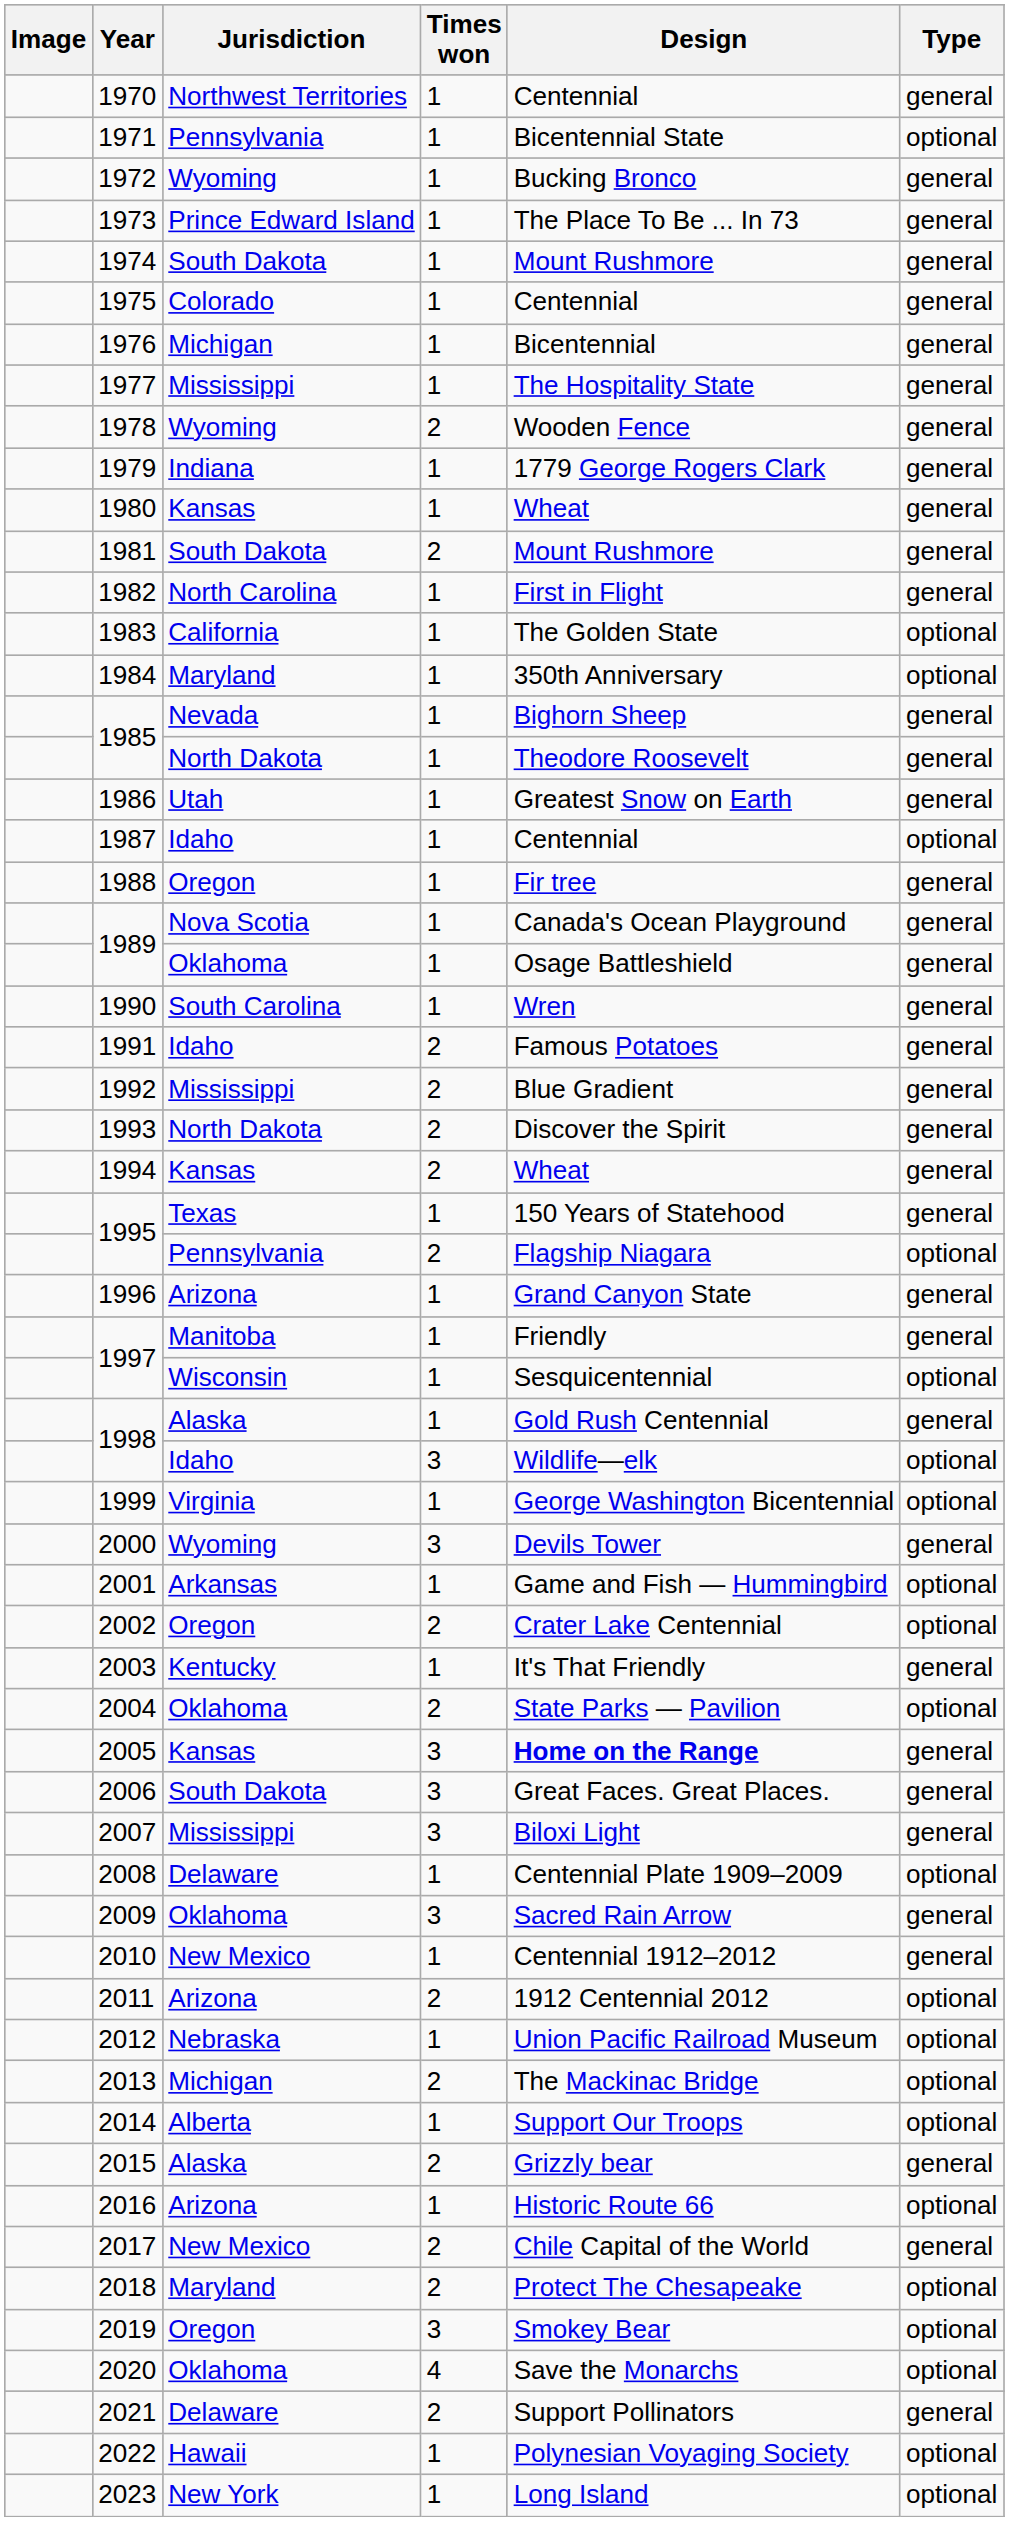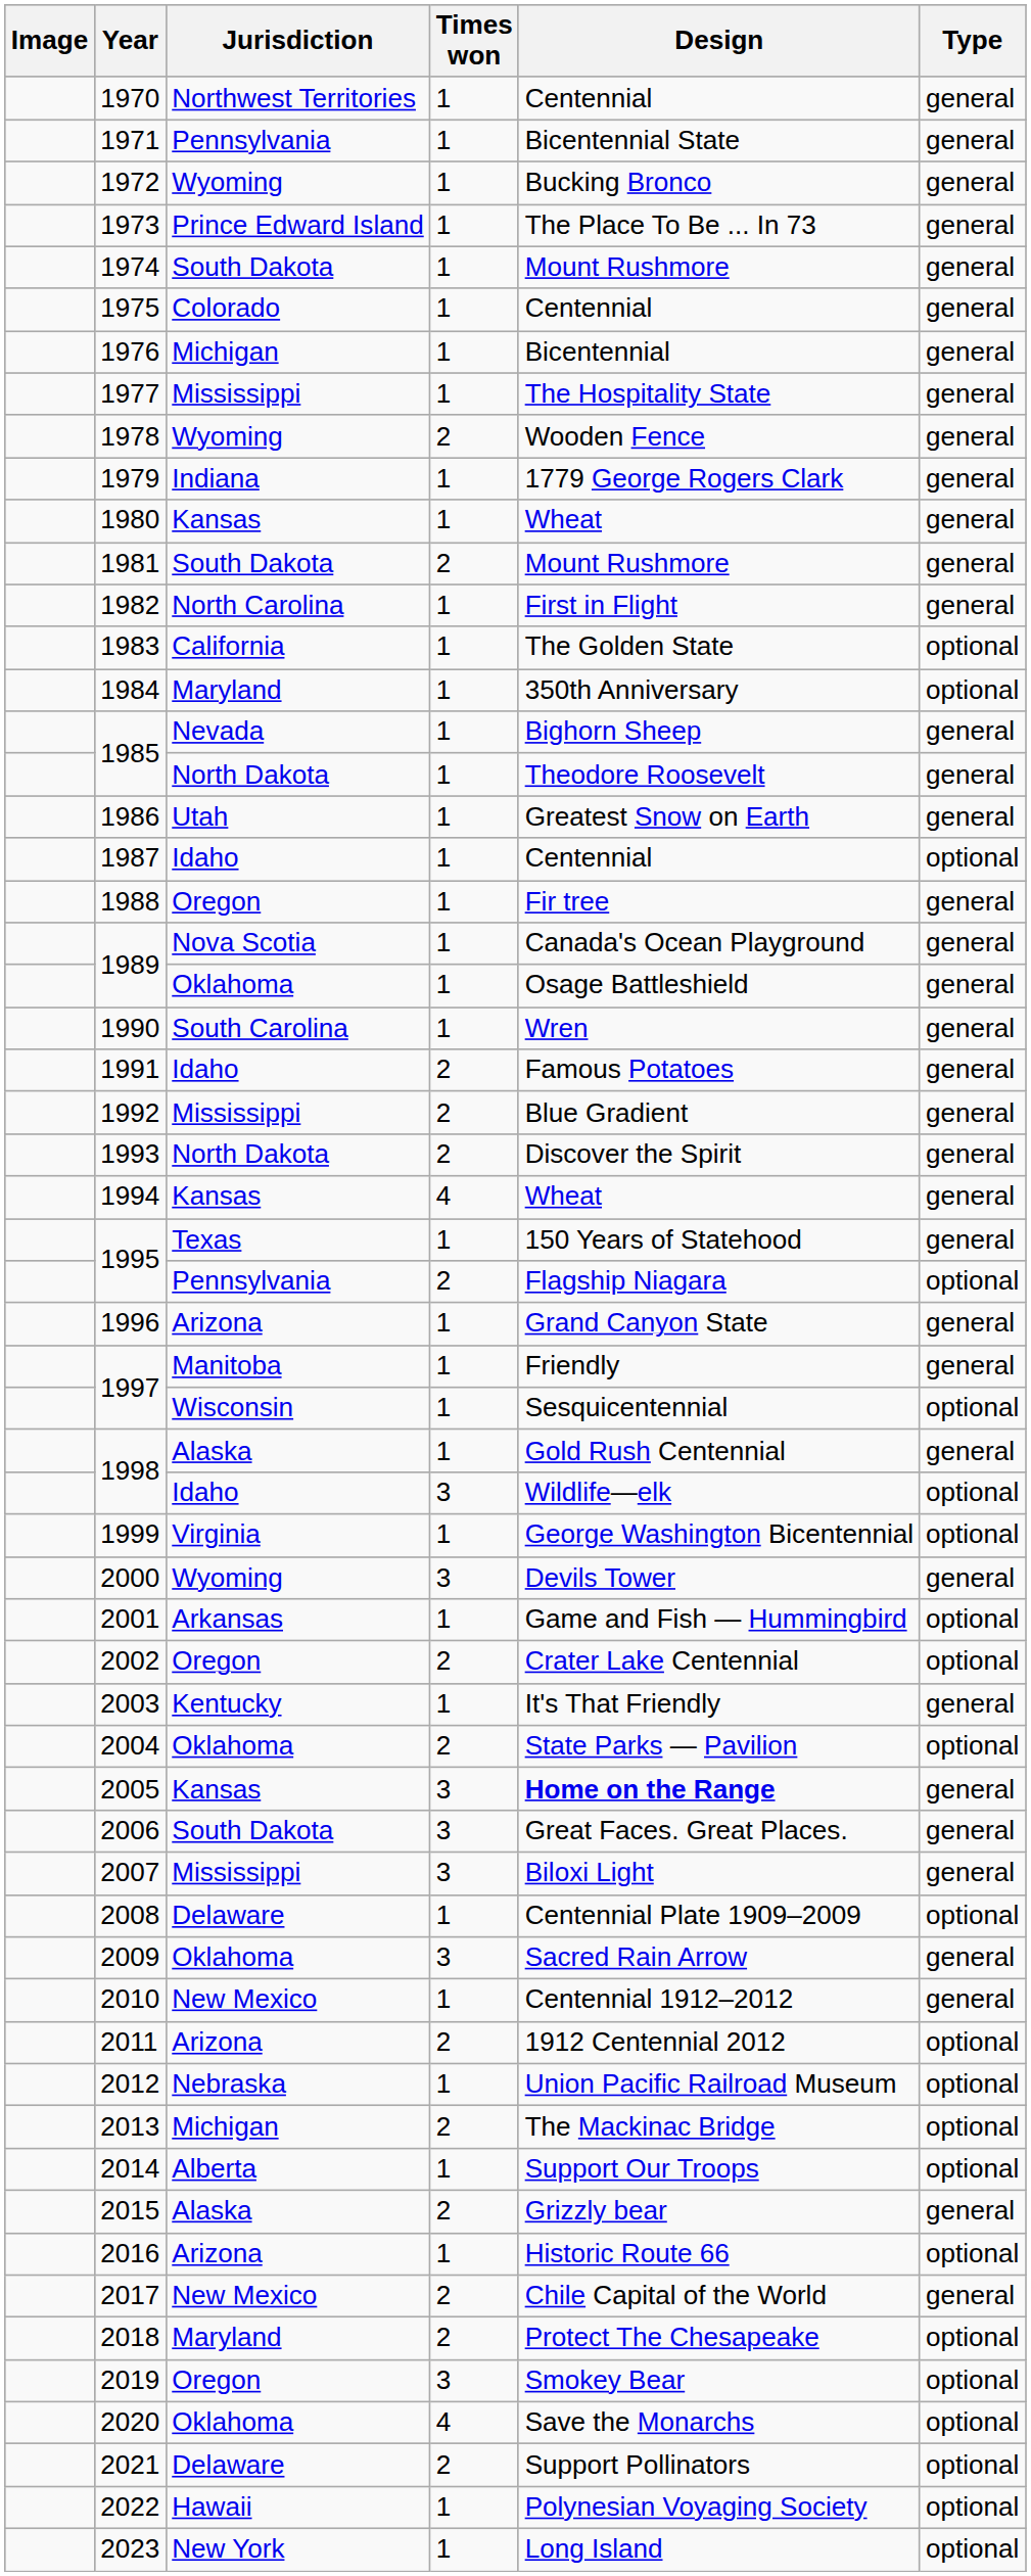1971 | Type: optional -> general
1994 | Times won: 2 -> 4
2021 | Type: general -> optional
